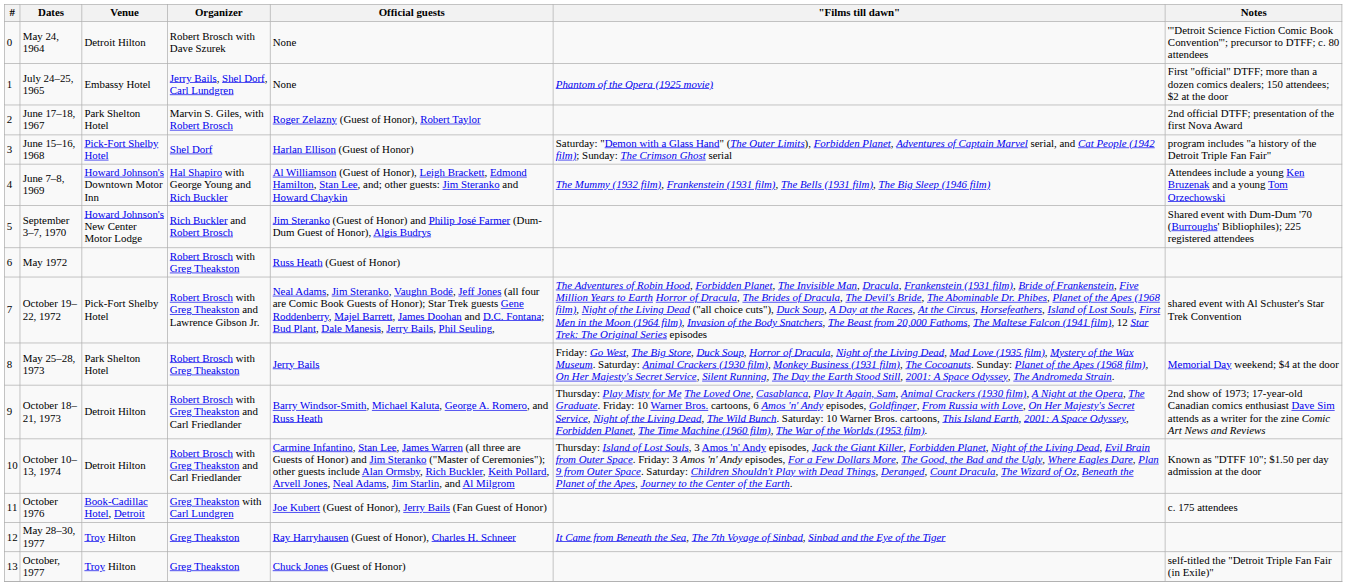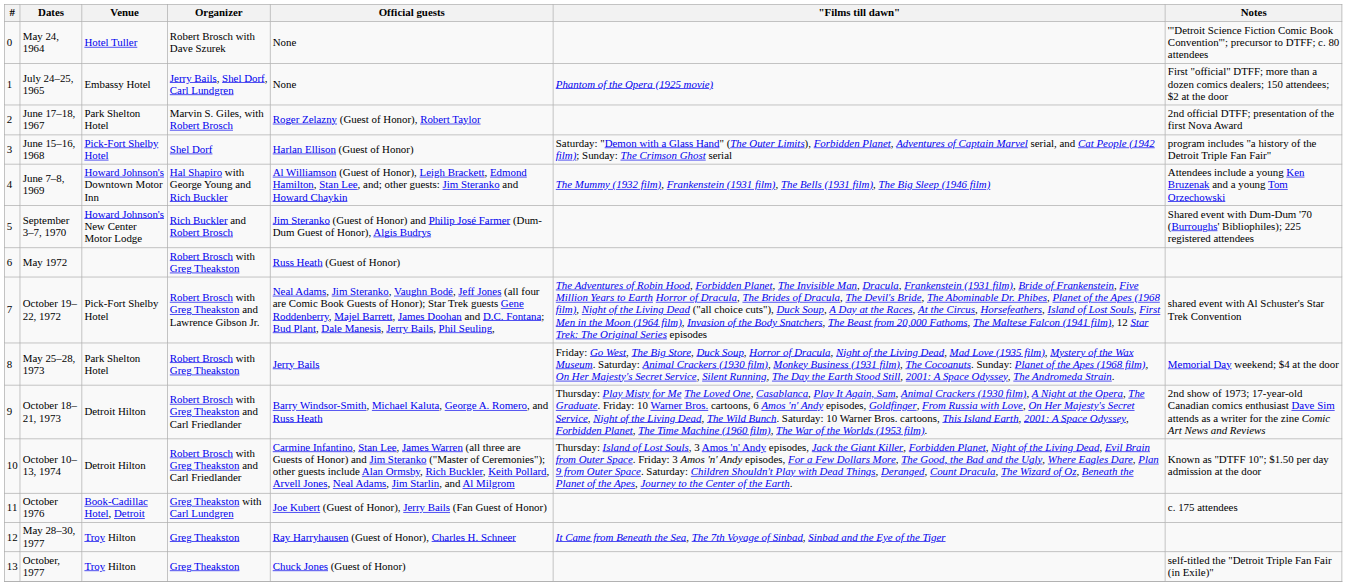May 24, 1964 | Venue: Detroit Hilton -> Hotel Tuller
